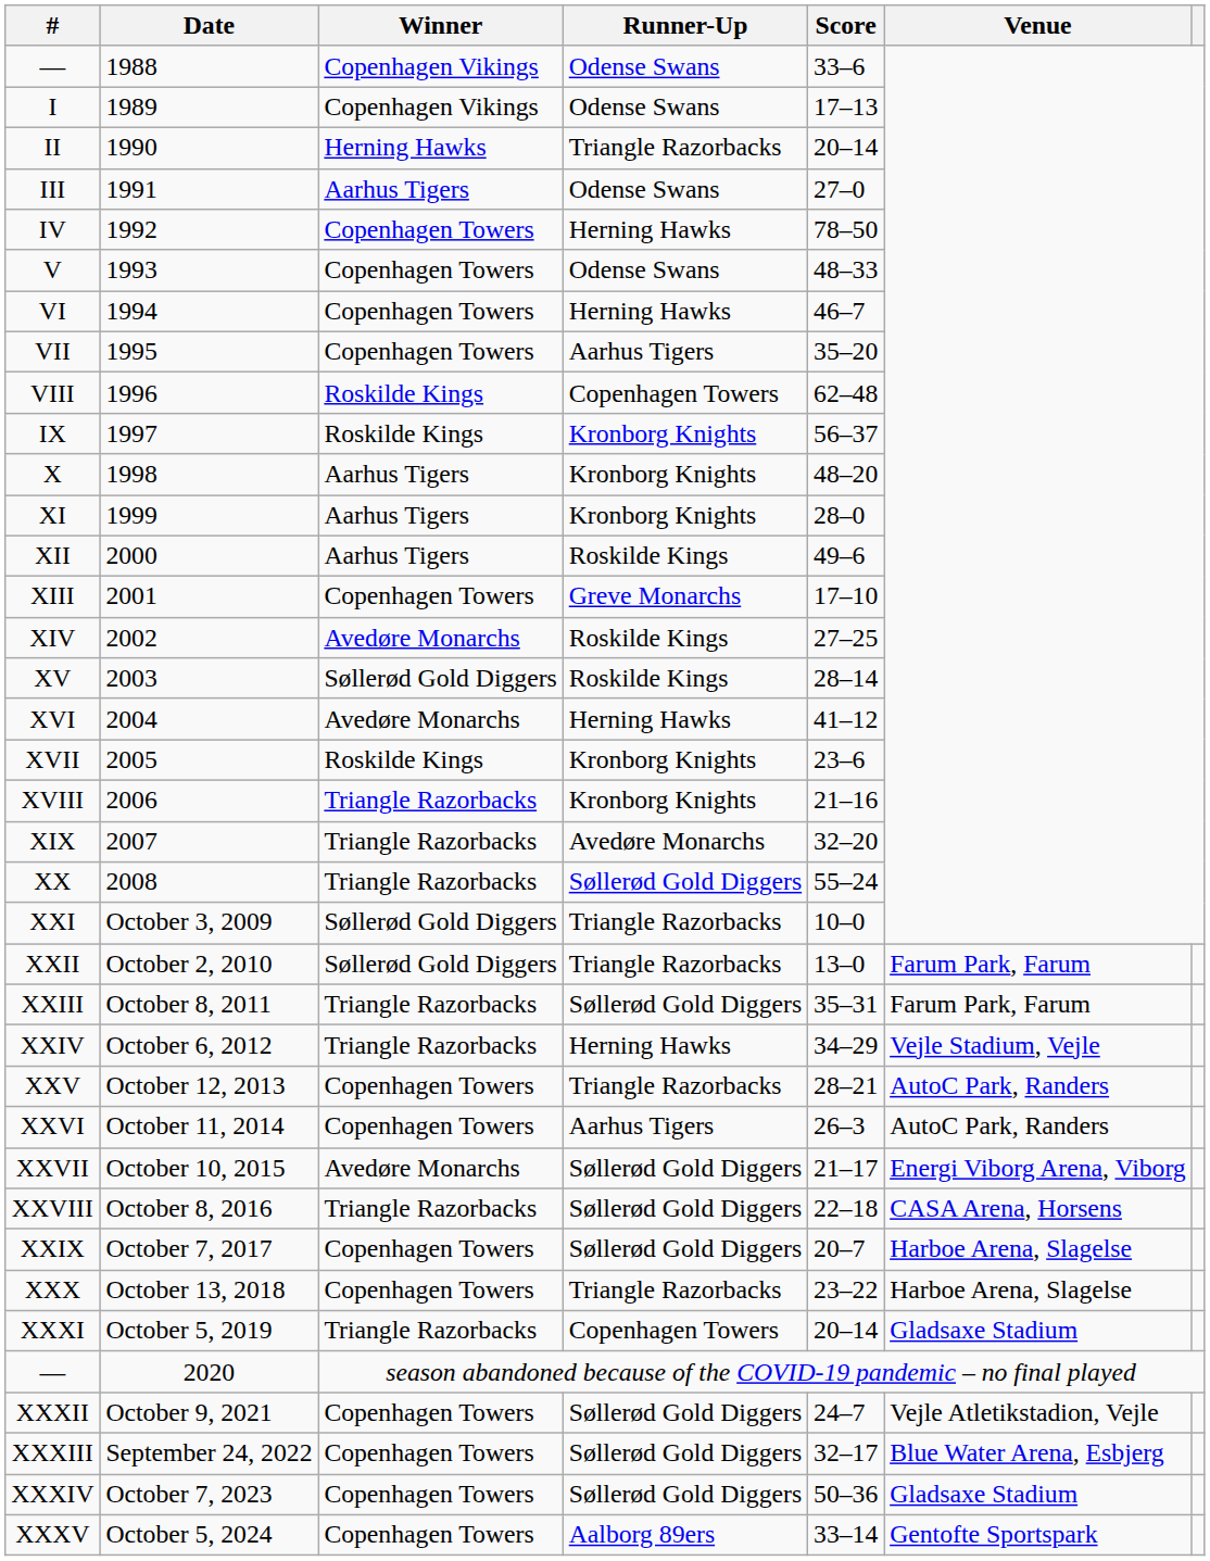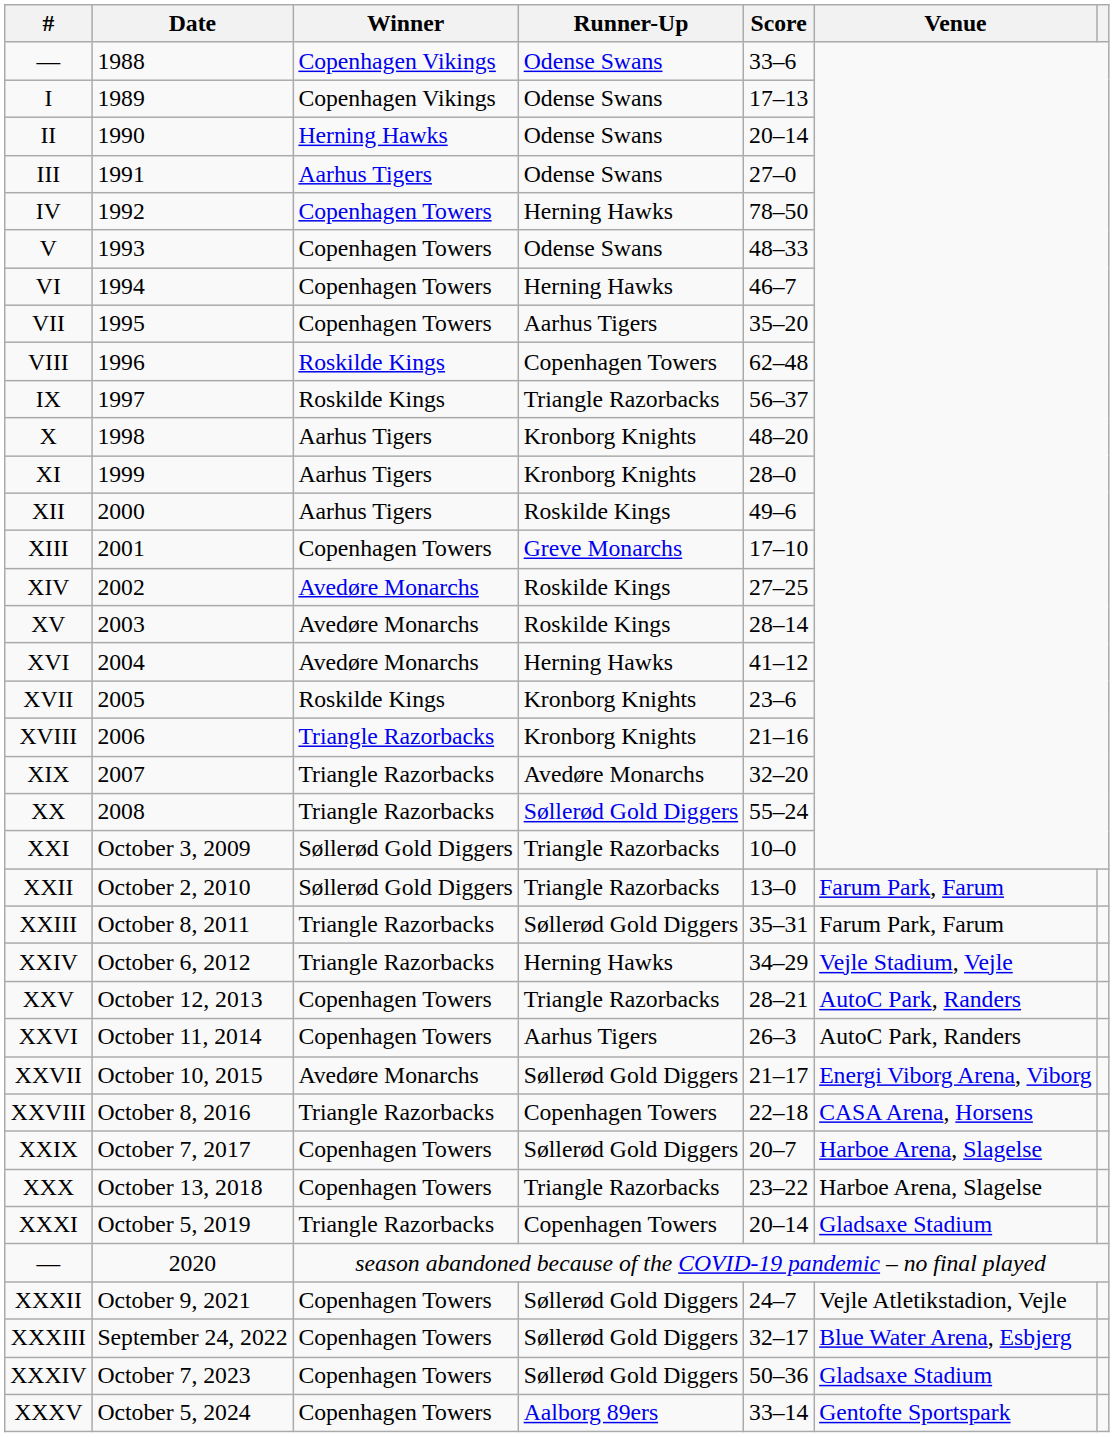II | Runner-Up: Triangle Razorbacks -> Odense Swans
IX | Runner-Up: Kronborg Knights -> Triangle Razorbacks
XV | Winner: Søllerød Gold Diggers -> Avedøre Monarchs
XXVIII | Runner-Up: Søllerød Gold Diggers -> Copenhagen Towers
